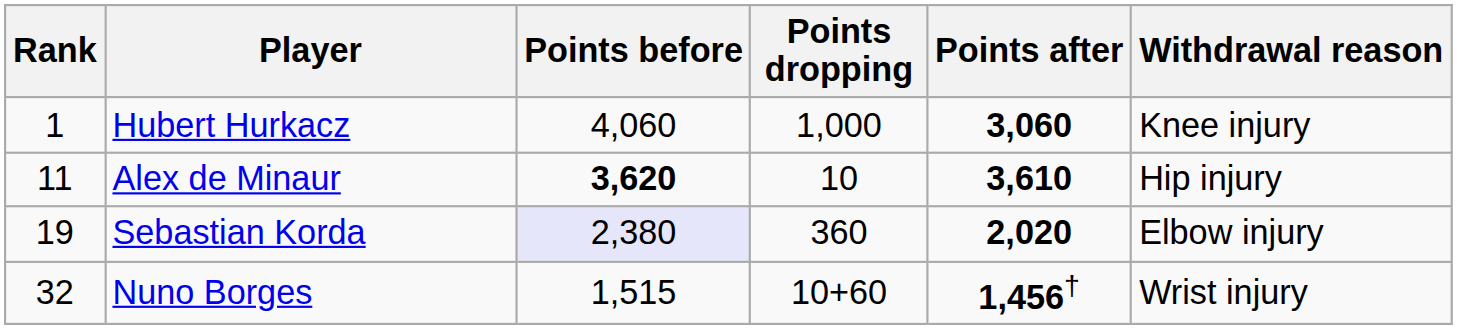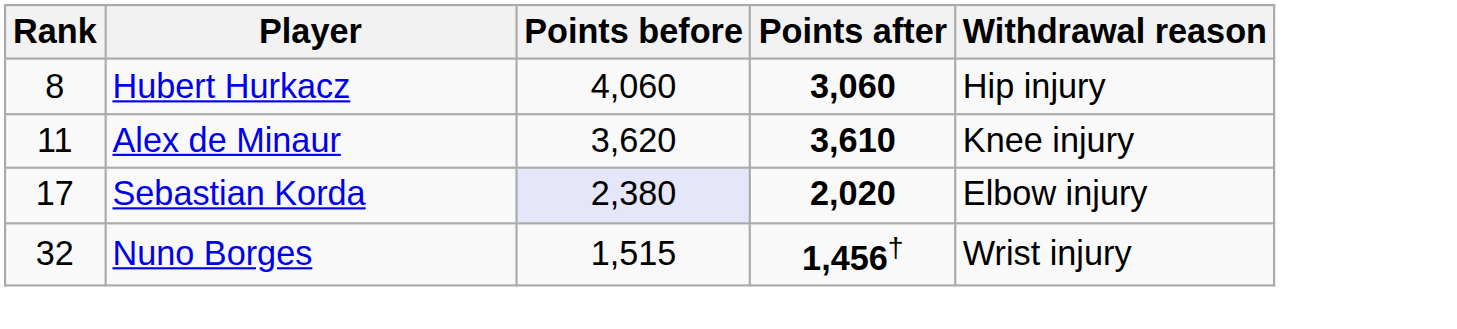- column: Points dropping | 1,000 | 10 | 360 | 10+60
Hubert Hurkacz | Rank: 1 -> 8
Hubert Hurkacz | Withdrawal reason: Knee injury -> Hip injury
Alex de Minaur | Points before: bold -> normal
Alex de Minaur | Withdrawal reason: Hip injury -> Knee injury
Sebastian Korda | Rank: 19 -> 17
